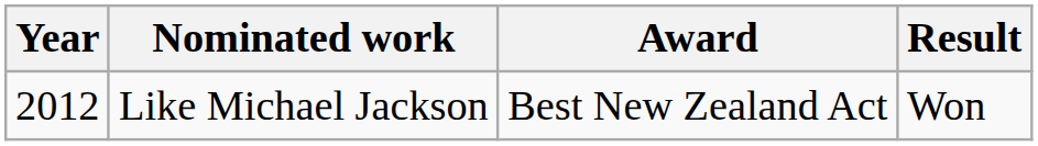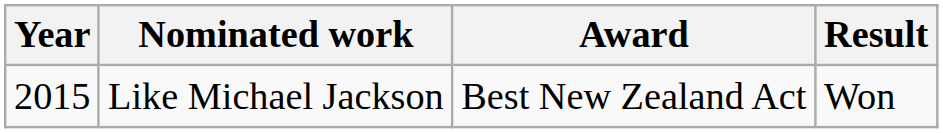Like Michael Jackson | Year: 2012 -> 2015
